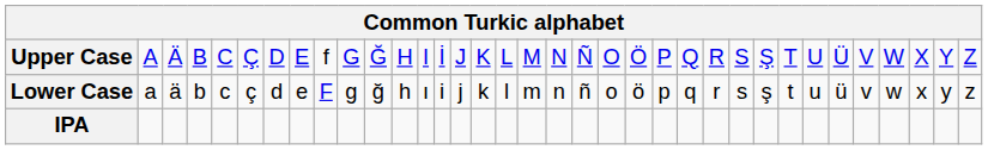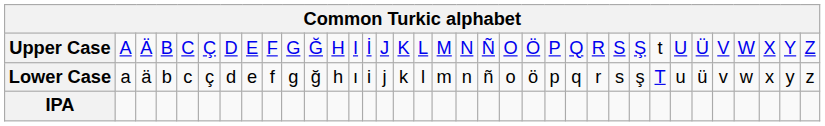Upper Case | column 9: f -> F
Upper Case | column 28: T -> t
Lower Case | column 9: F -> f
Lower Case | column 28: t -> T
